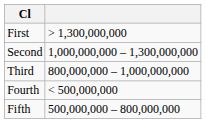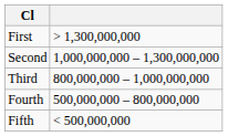Fourth | column 2: < 500,000,000 -> 500,000,000 – 800,000,000
Fifth | column 2: 500,000,000 – 800,000,000 -> < 500,000,000
